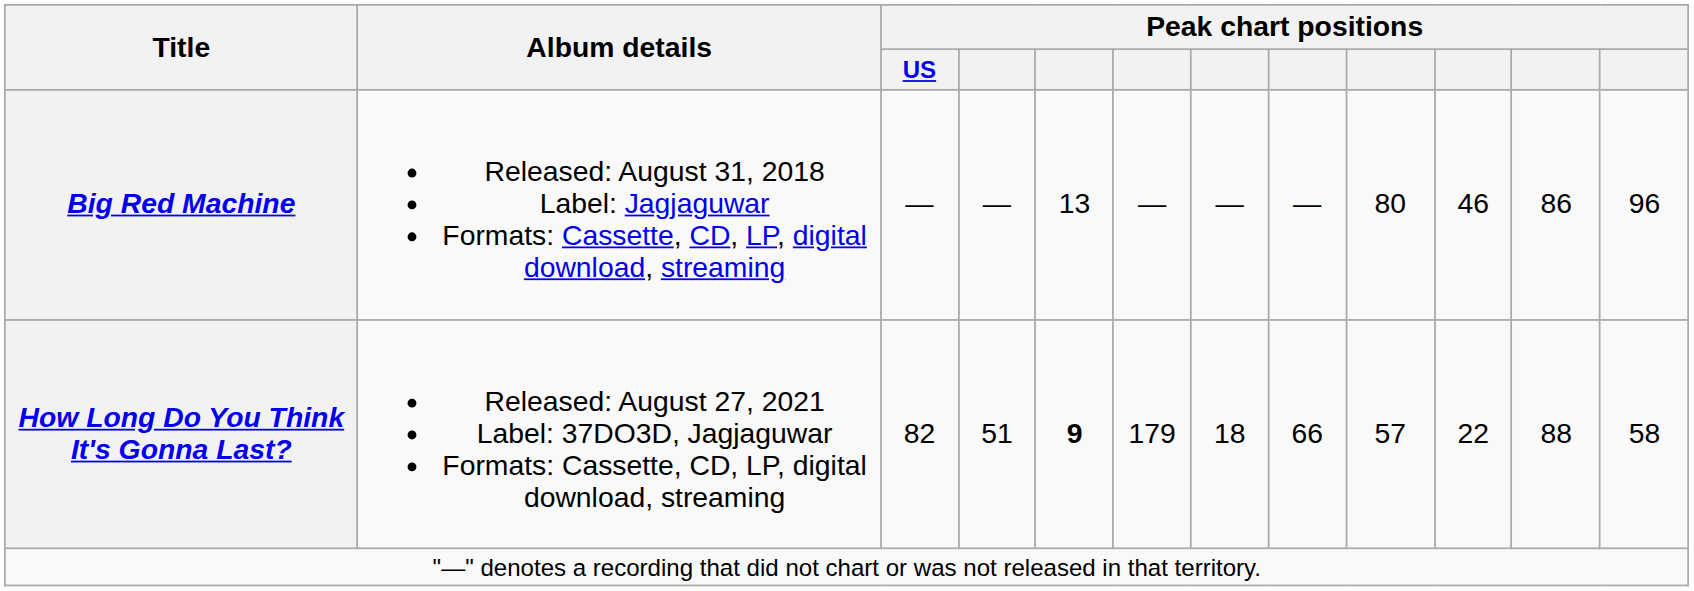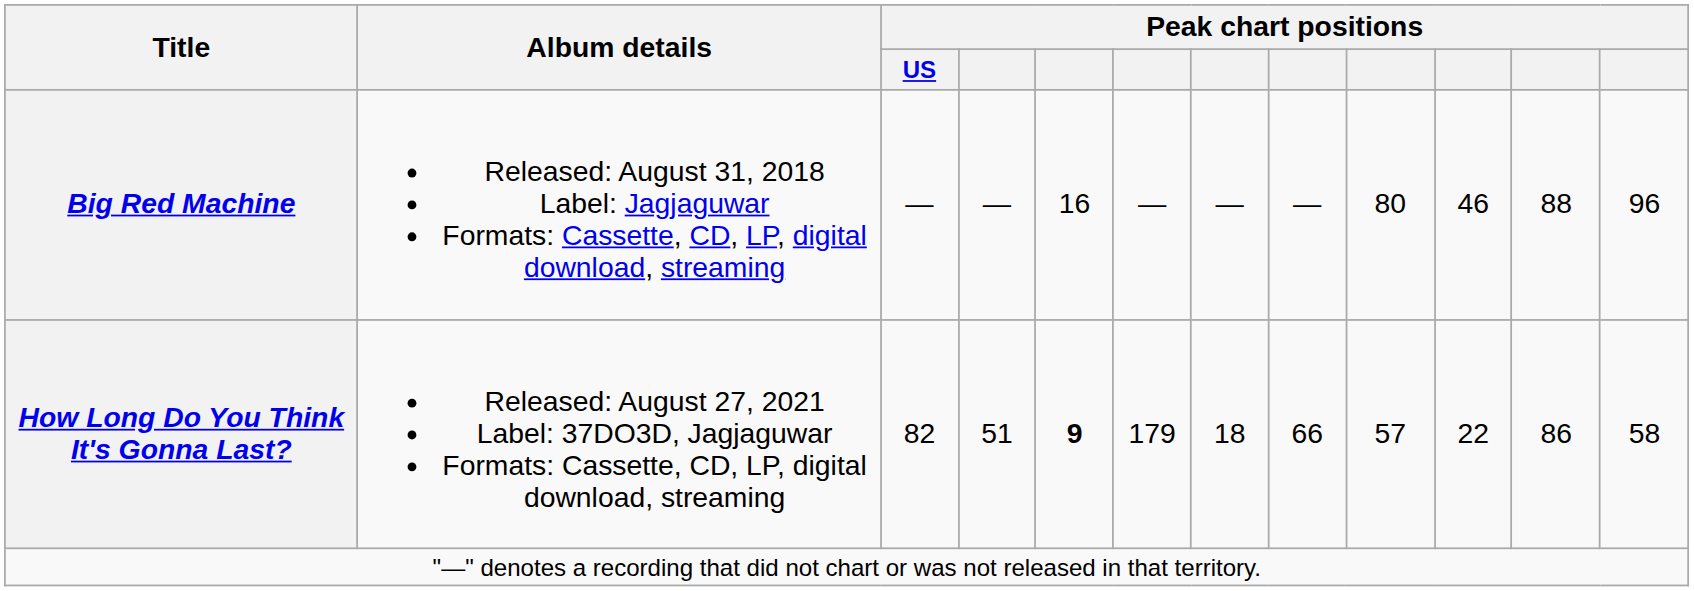Big Red Machine | column 5: 13 -> 16
Big Red Machine | column 11: 86 -> 88
How Long Do You Think It's Gonna Last? | column 11: 88 -> 86
